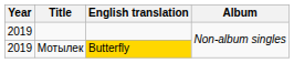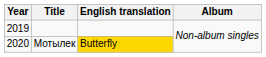Мотылек | Year: 2019 -> 2020
